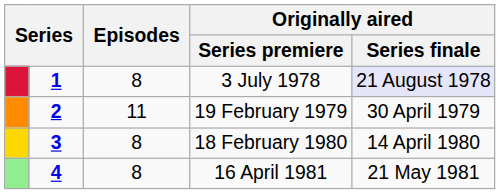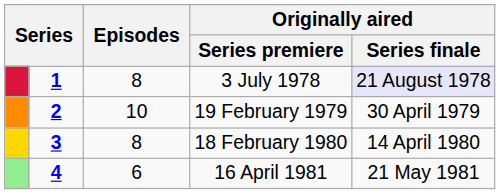19 February 1979 | Episodes: 11 -> 10
16 April 1981 | Episodes: 8 -> 6
